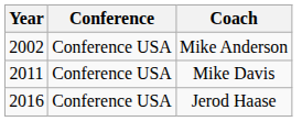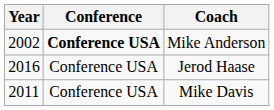Mike Anderson | Conference: normal -> bold
rows swapped: Mike Davis <-> Jerod Haase
